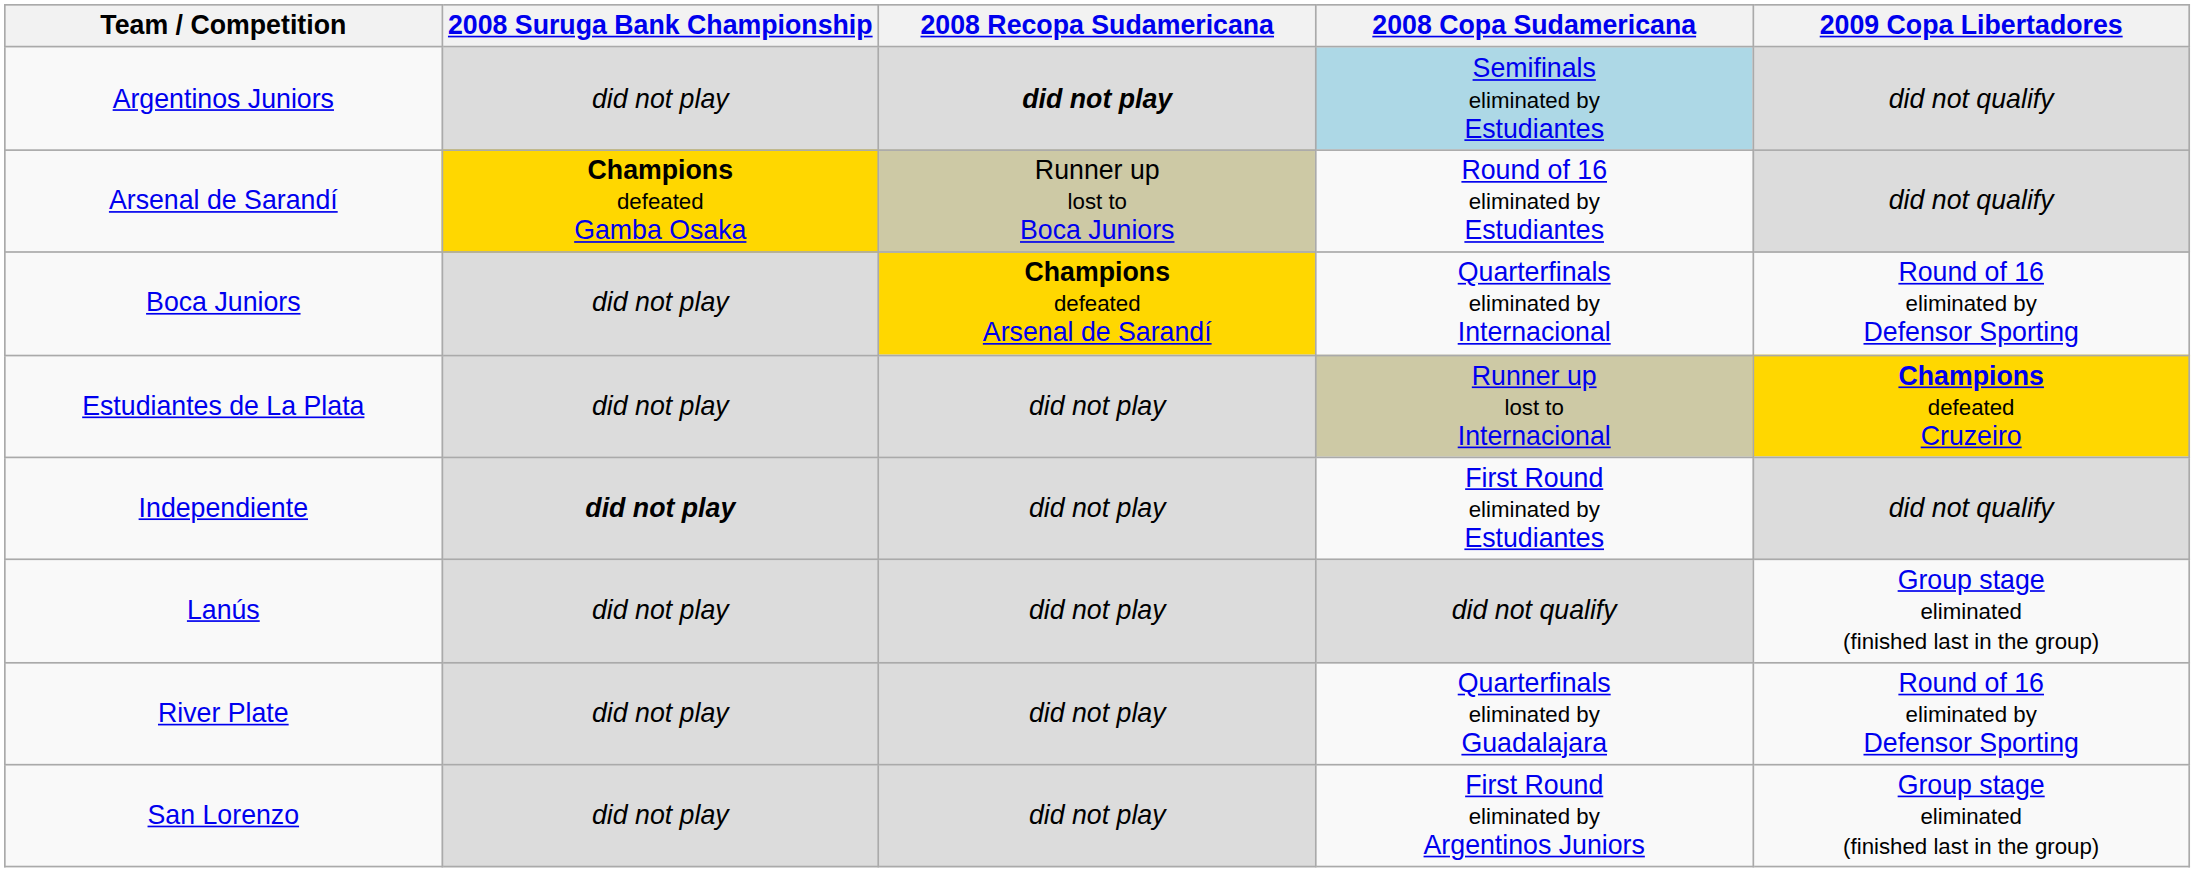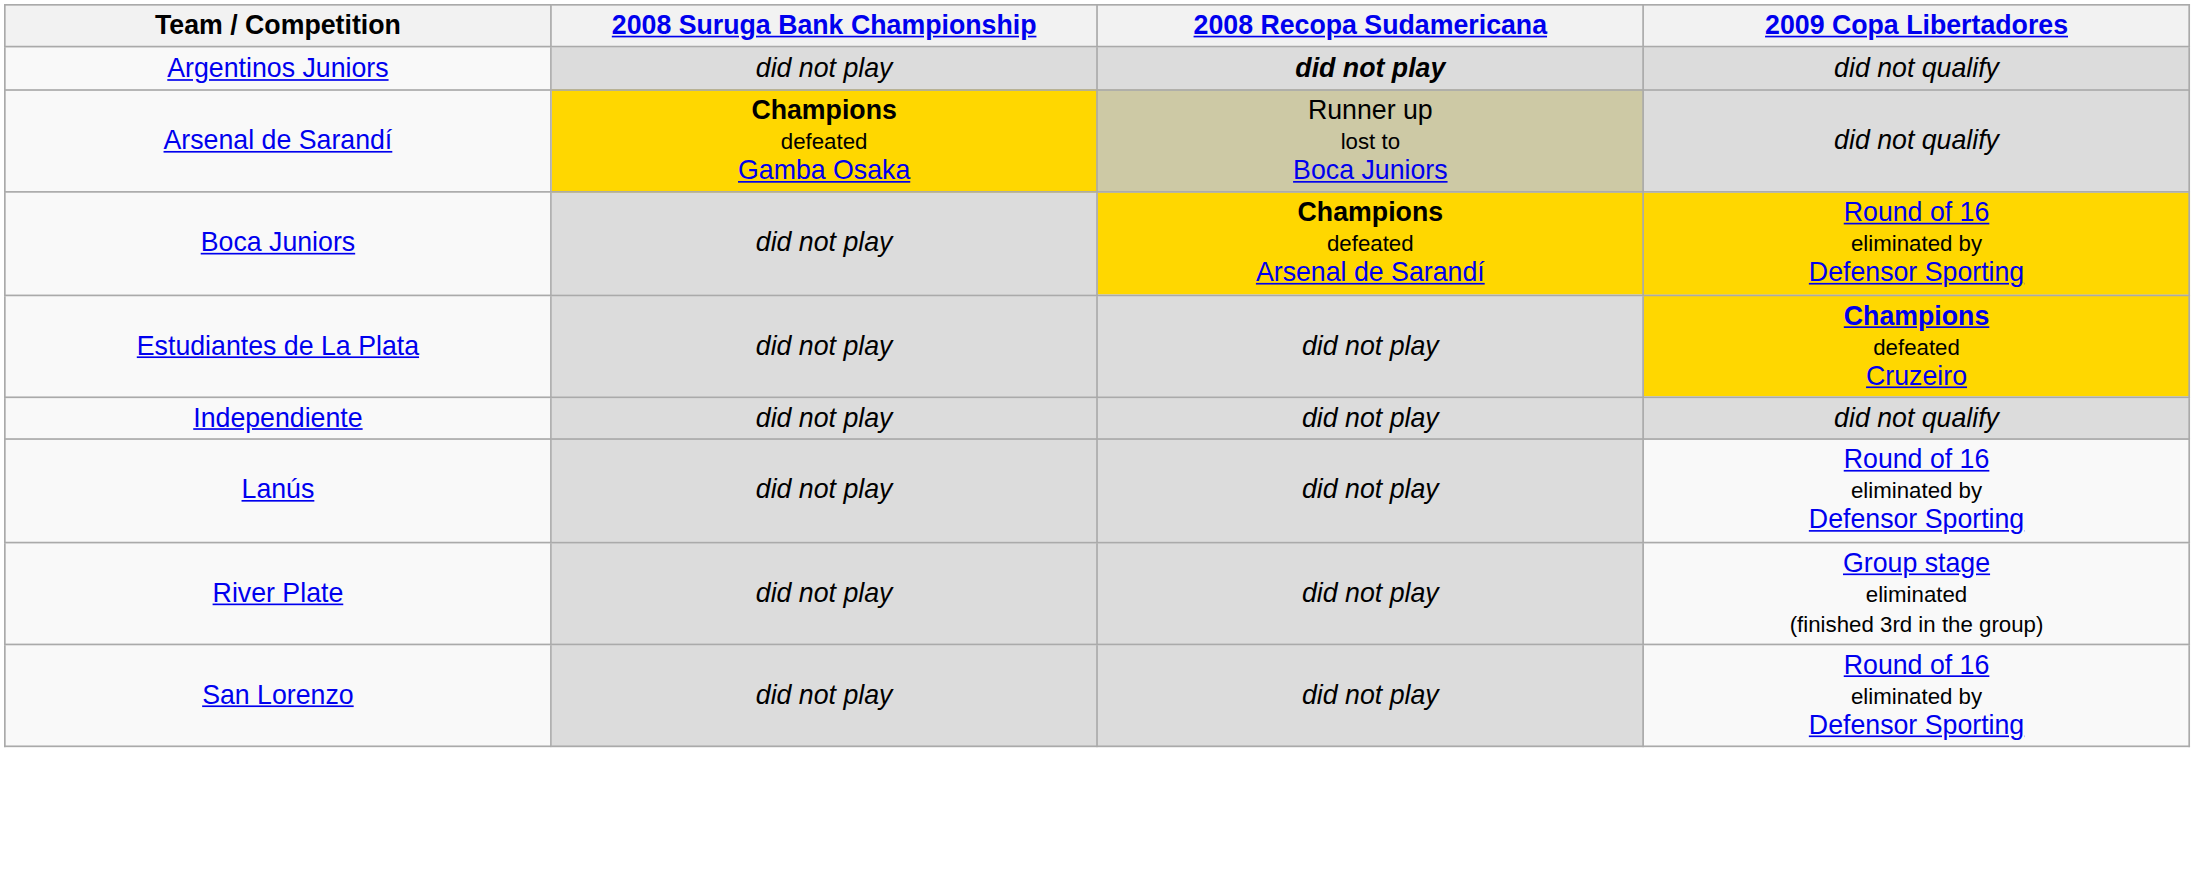- column: 2008 Copa Sudamericana | Semifinals eliminated by Estudiantes | Round of 16 eliminated by Estudiantes | Quarterfinals eliminated by Internacional | Runner up lost to Internacional | First Round eliminated by Estudiantes | did not qualify | Quarterfinals eliminated by Guadalajara | First Round eliminated by Argentinos Juniors
Boca Juniors | 2009 Copa Libertadores: no background -> gold background
Independiente | 2008 Suruga Bank Championship: bold -> normal
Lanús | 2009 Copa Libertadores: Group stage eliminated (finished last in the group) -> Round of 16 eliminated by Defensor Sporting
River Plate | 2009 Copa Libertadores: Round of 16 eliminated by Defensor Sporting -> Group stage eliminated (finished 3rd in the group)
San Lorenzo | 2009 Copa Libertadores: Group stage eliminated (finished last in the group) -> Round of 16 eliminated by Defensor Sporting
